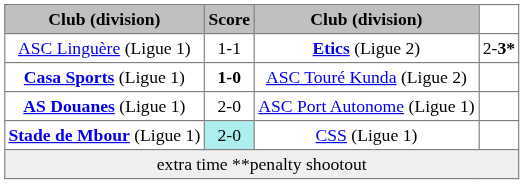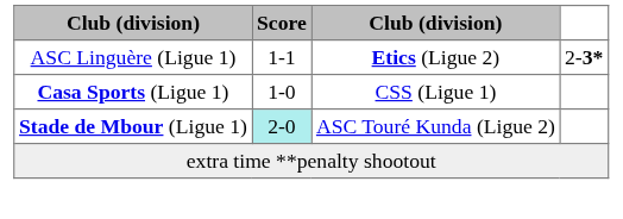Casa Sports (Ligue 1) | Score: bold -> normal
Casa Sports (Ligue 1) | column 3: ASC Touré Kunda (Ligue 2) -> CSS (Ligue 1)
- row: AS Douanes (Ligue 1) | 2-0 | ASC Port Autonome (Ligue 1)
Stade de Mbour (Ligue 1) | column 3: CSS (Ligue 1) -> ASC Touré Kunda (Ligue 2)
